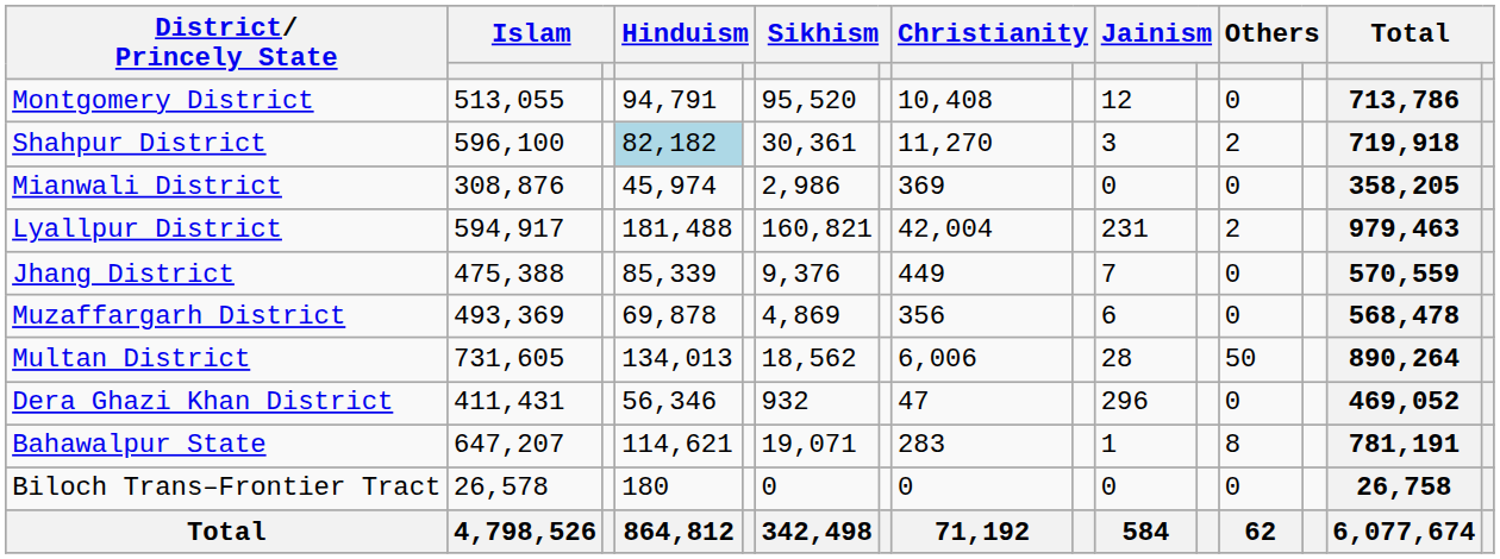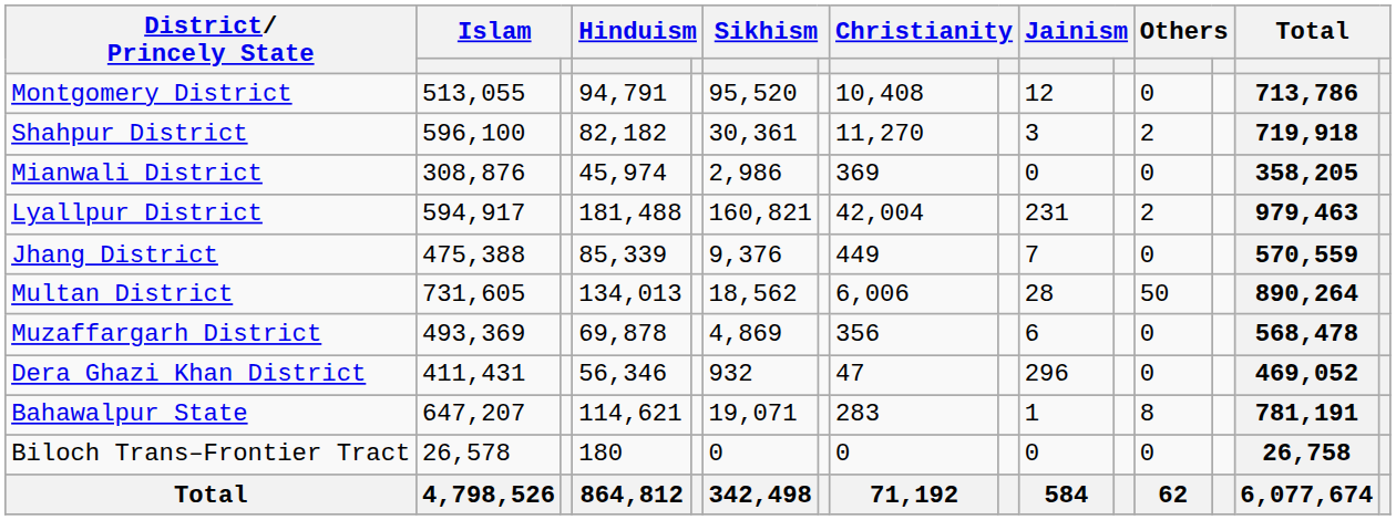Shahpur District | column 4: lightblue background -> no background
rows swapped: Multan District <-> Muzaffargarh District
